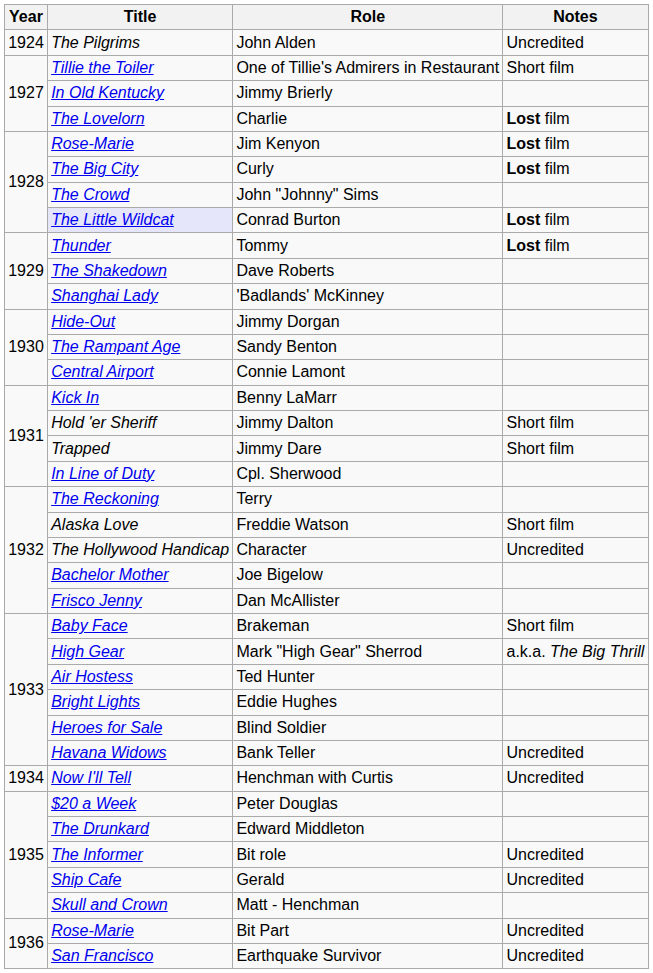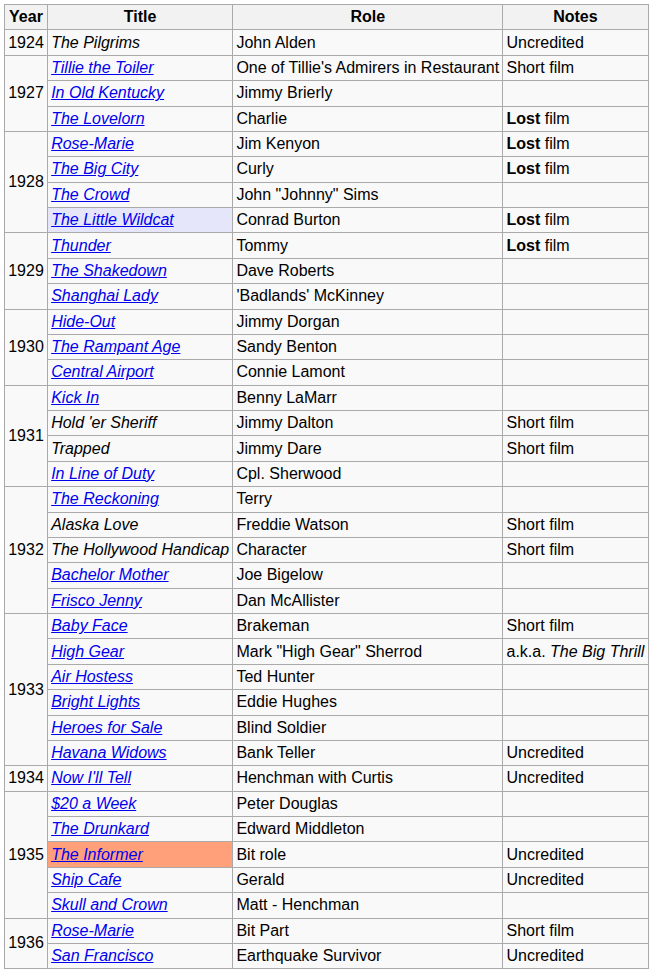Character | Notes: Uncredited -> Short film
Bit role | Title: no background -> lightsalmon background
Bit Part | Notes: Uncredited -> Short film
